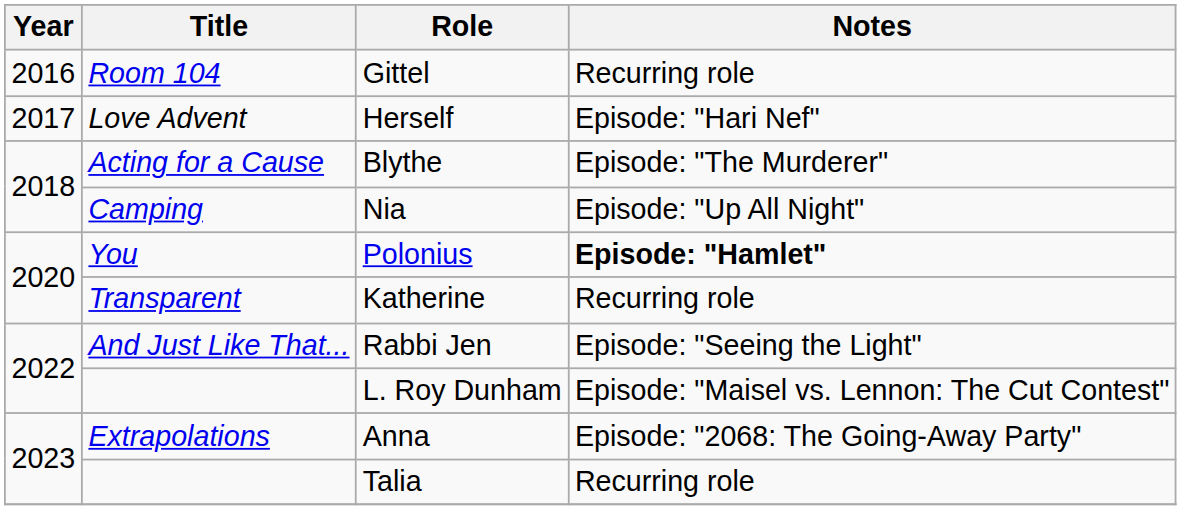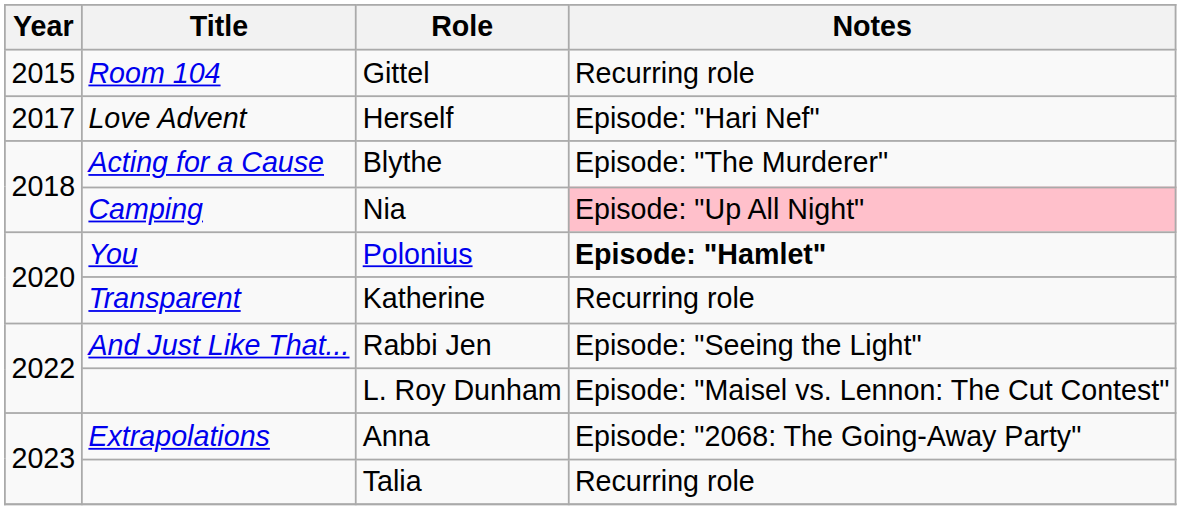Gittel | Year: 2016 -> 2015
Nia | Notes: no background -> pink background
